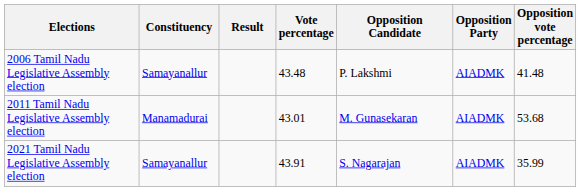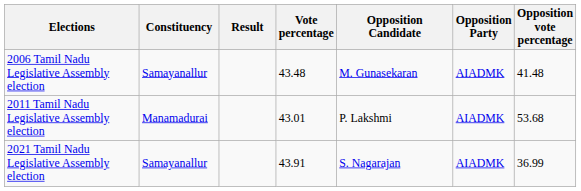2006 Tamil Nadu Legislative Assembly election | Opposition Candidate: P. Lakshmi -> M. Gunasekaran
2011 Tamil Nadu Legislative Assembly election | Opposition Candidate: M. Gunasekaran -> P. Lakshmi
2021 Tamil Nadu Legislative Assembly election | Opposition vote percentage: 35.99 -> 36.99
